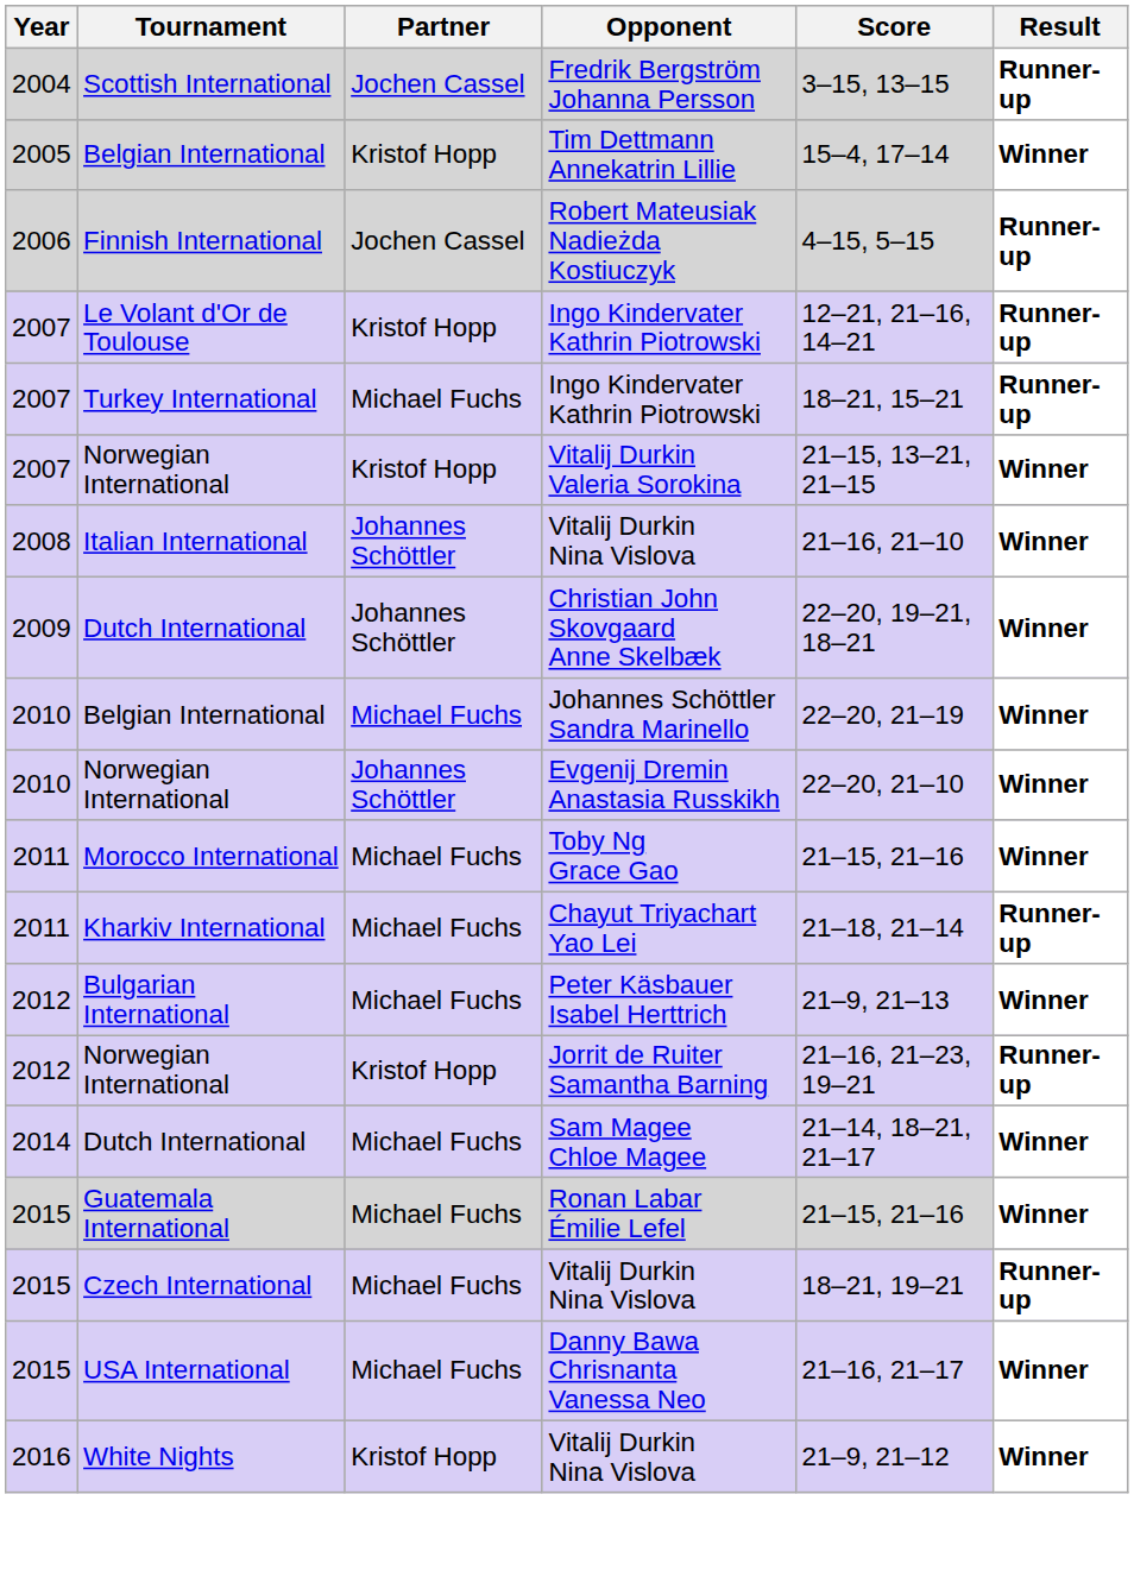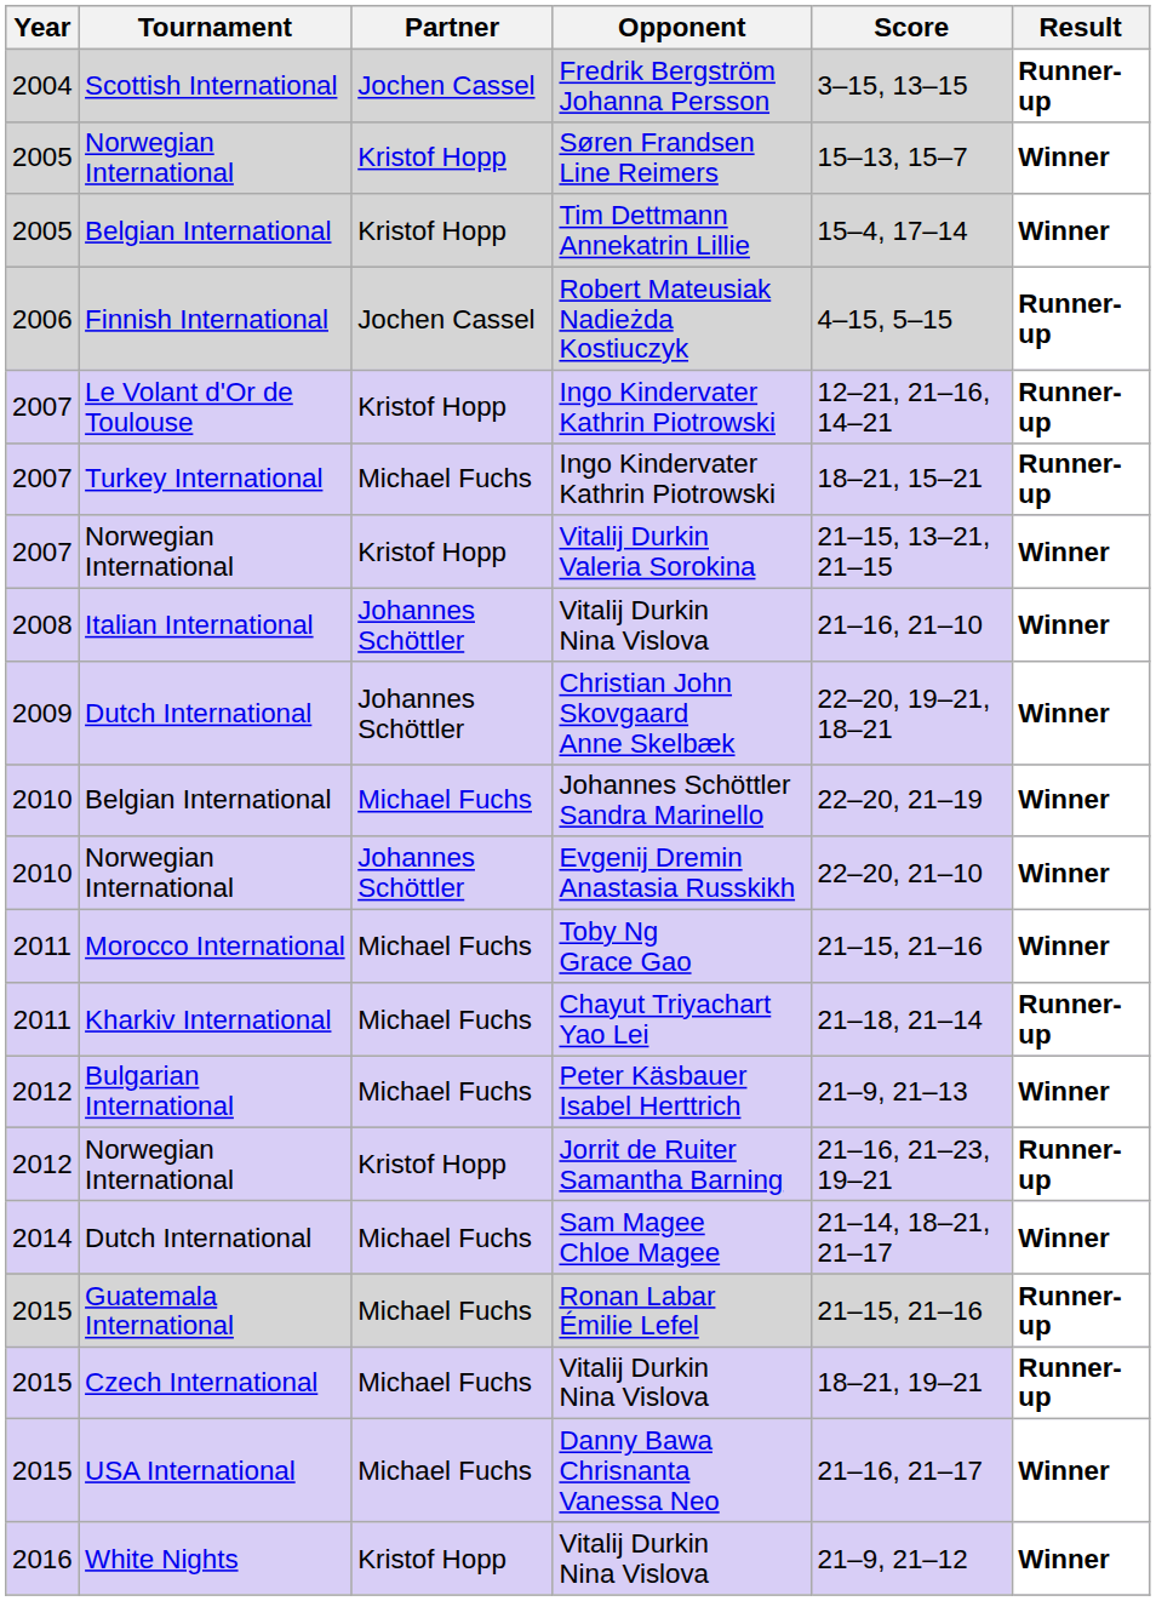+ row: 2005 | Norwegian International | Kristof Hopp | Søren Frandsen Line Reimers | 15–13, 15–7 | Winner
Ronan Labar Émilie Lefel | Result: Winner -> Runner-up
